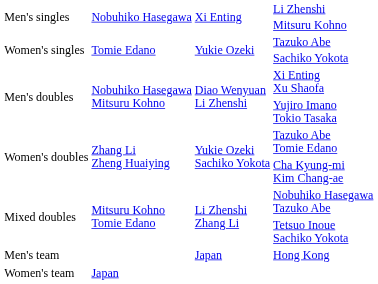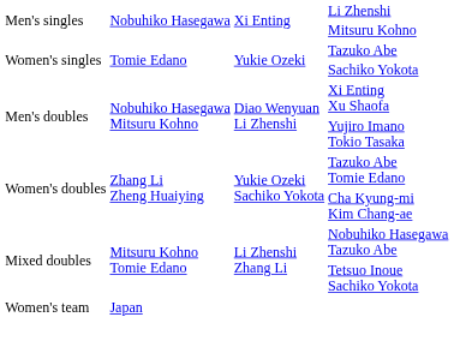- row: Men's team | Japan | Hong Kong
